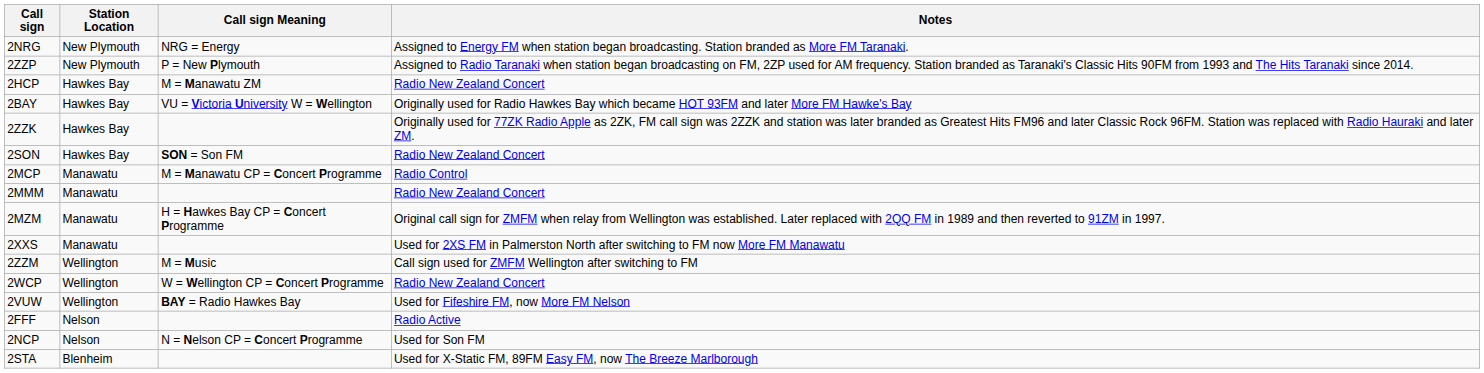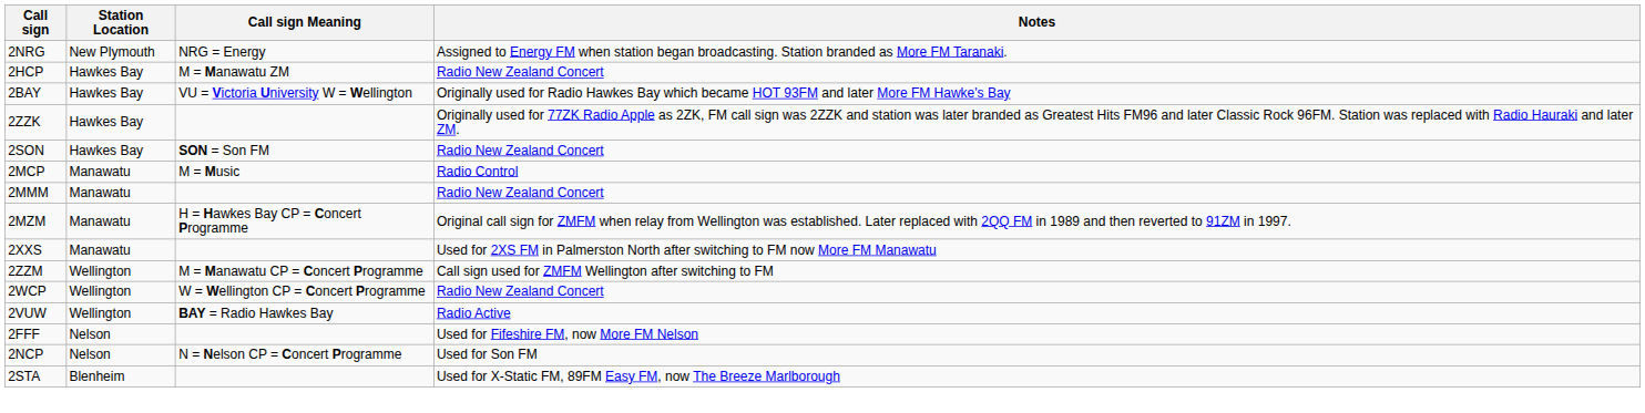- row: 2ZZP | New Plymouth | P = New Plymouth | Assigned to Radio Taranaki when station began broadcasting on FM, 2ZP used for AM frequency. Station branded as Taranaki's Classic Hits 90FM from 1993 and The Hits Taranaki since 2014.
2MCP | Call sign Meaning: M = Manawatu CP = Concert Programme -> M = Music
2ZZM | Call sign Meaning: M = Music -> M = Manawatu CP = Concert Programme
2VUW | Notes: Used for Fifeshire FM, now More FM Nelson -> Radio Active
2FFF | Notes: Radio Active -> Used for Fifeshire FM, now More FM Nelson
